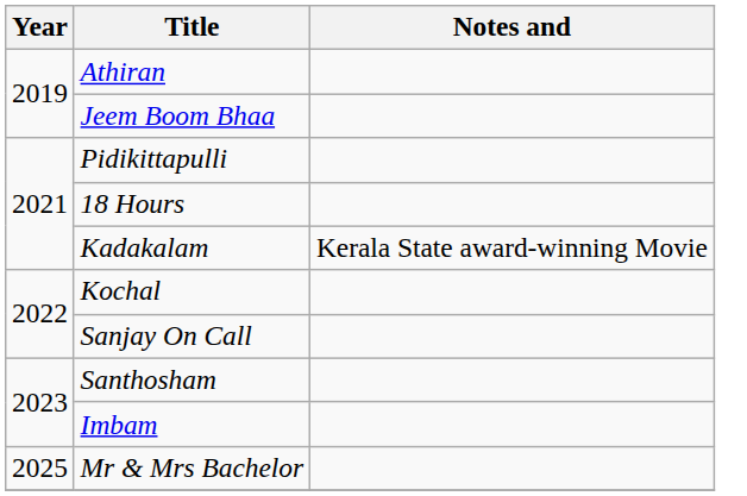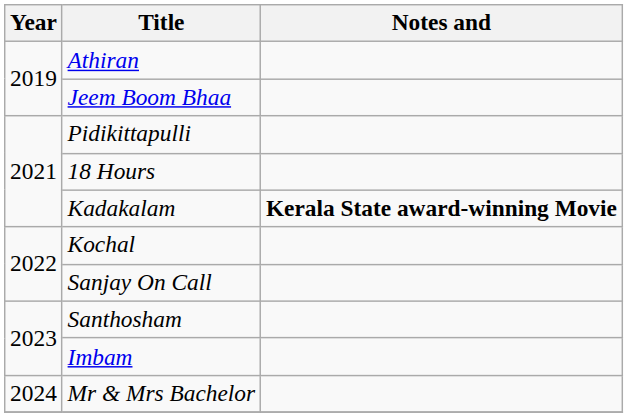Kadakalam | Notes and: normal -> bold
Mr & Mrs Bachelor | Year: 2025 -> 2024
